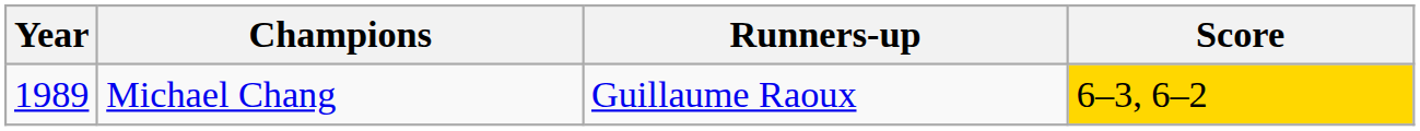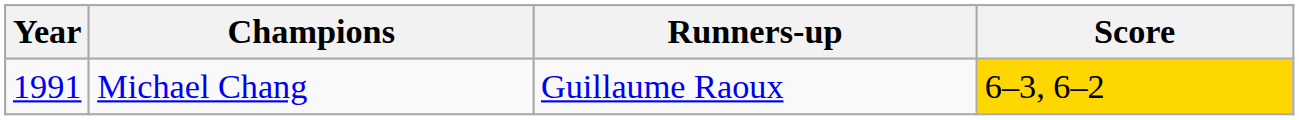Michael Chang | Year: 1989 -> 1991
